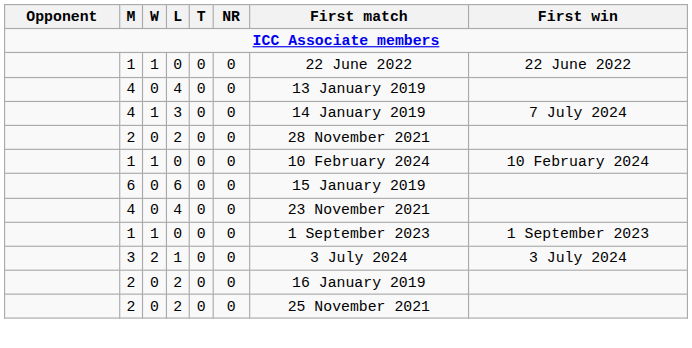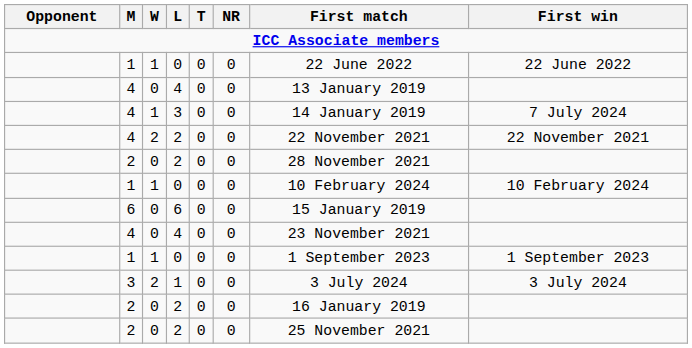+ row: 4 | 2 | 2 | 0 | 0 | 22 November 2021 | 22 November 2021
